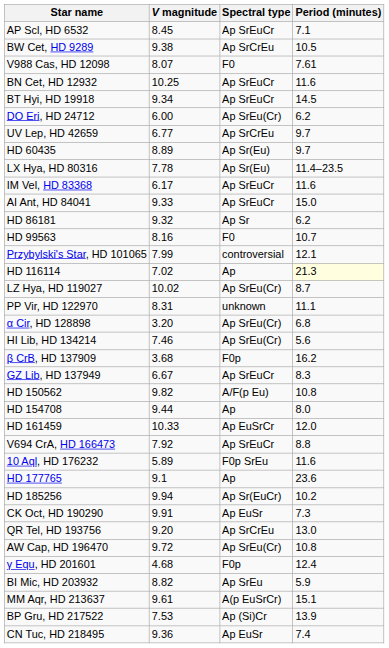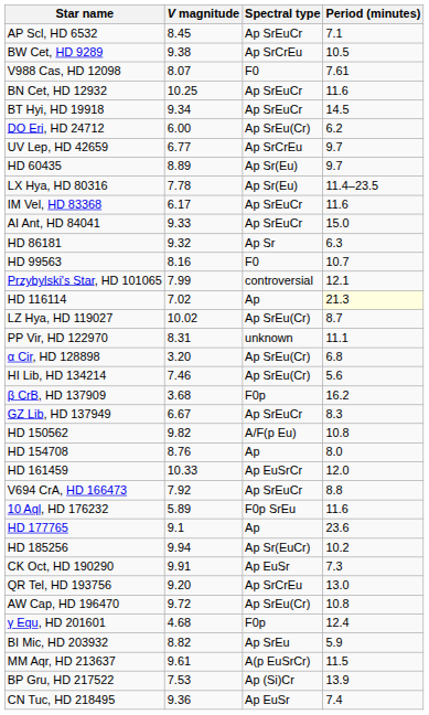HD 86181 | Period (minutes): 6.2 -> 6.3
HD 154708 | V magnitude: 9.44 -> 8.76
MM Aqr, HD 213637 | Period (minutes): 15.1 -> 11.5
